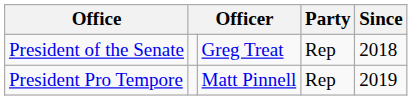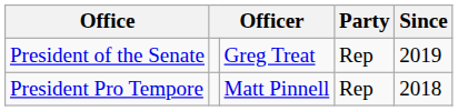President of the Senate | Since: 2018 -> 2019
President Pro Tempore | Since: 2019 -> 2018
